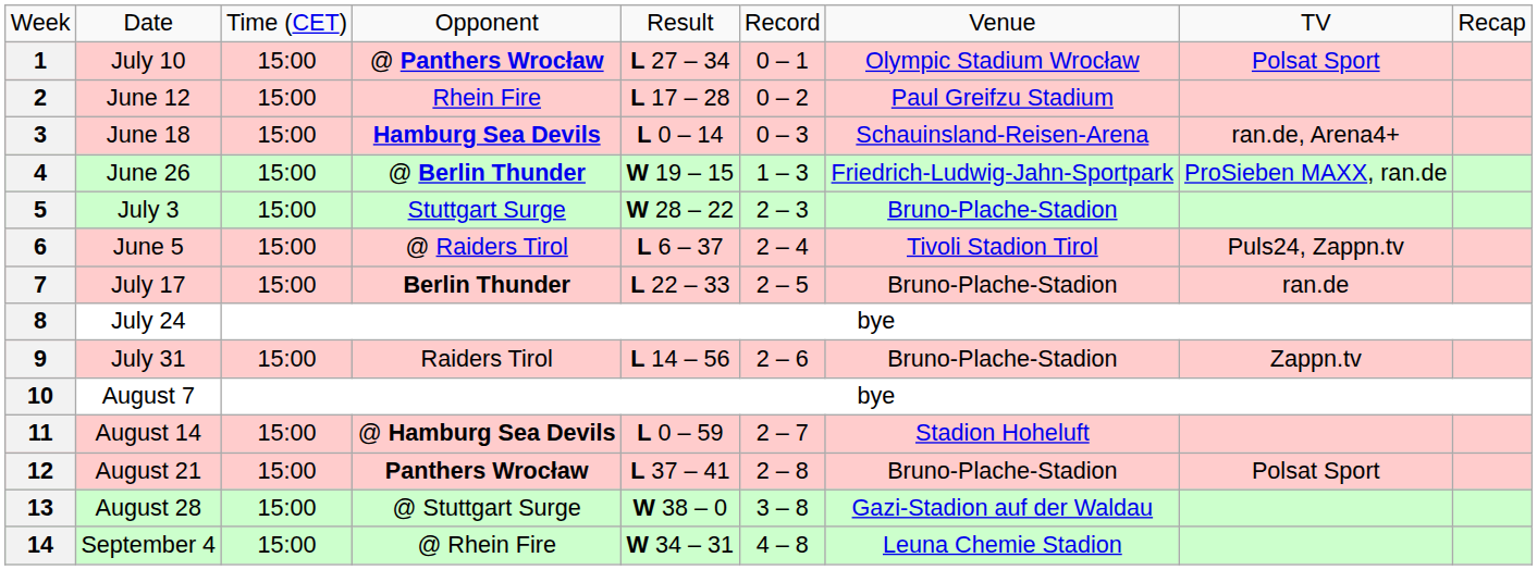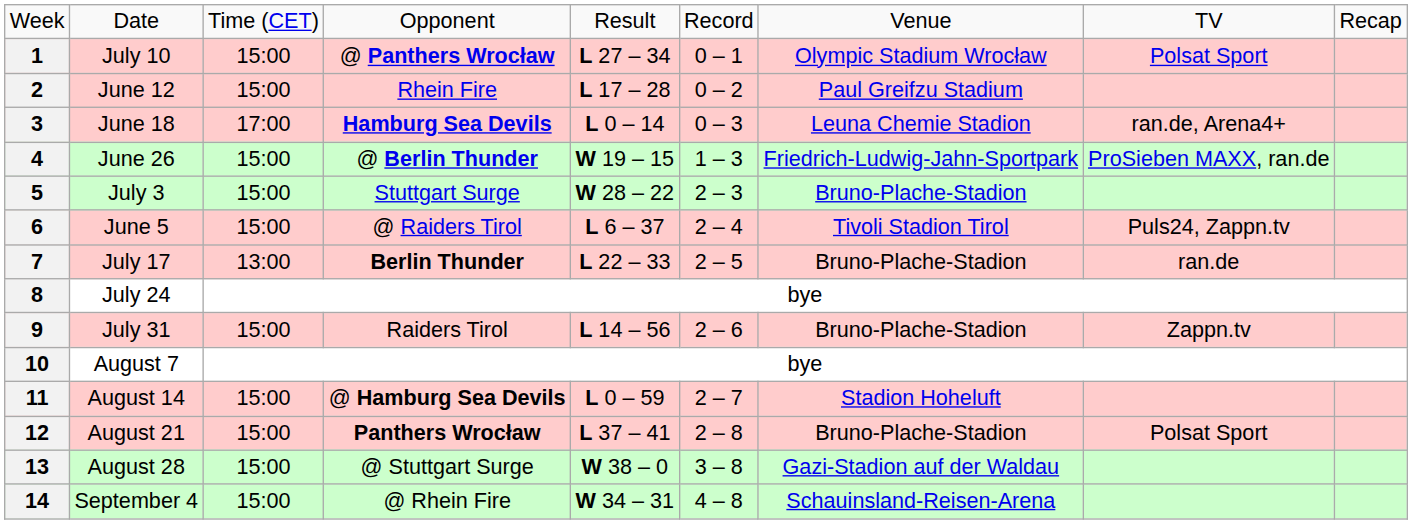3 | column 3: 15:00 -> 17:00
3 | column 7: Schauinsland-Reisen-Arena -> Leuna Chemie Stadion
7 | column 3: 15:00 -> 13:00
14 | column 7: Leuna Chemie Stadion -> Schauinsland-Reisen-Arena
